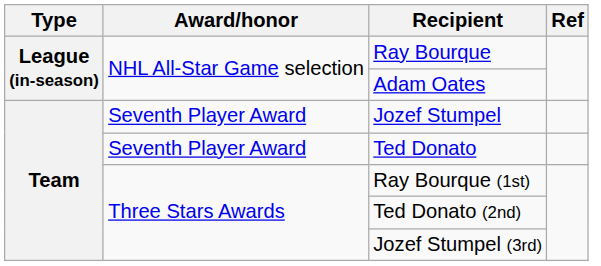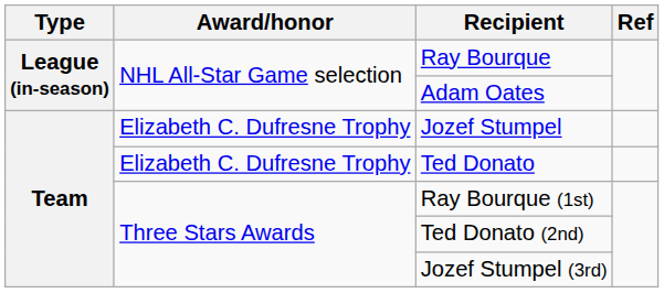Jozef Stumpel | Award/honor: Seventh Player Award -> Elizabeth C. Dufresne Trophy
Ted Donato | Award/honor: Seventh Player Award -> Elizabeth C. Dufresne Trophy
